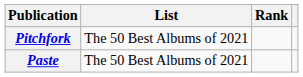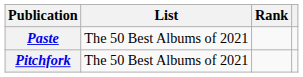rows swapped: Paste <-> Pitchfork
